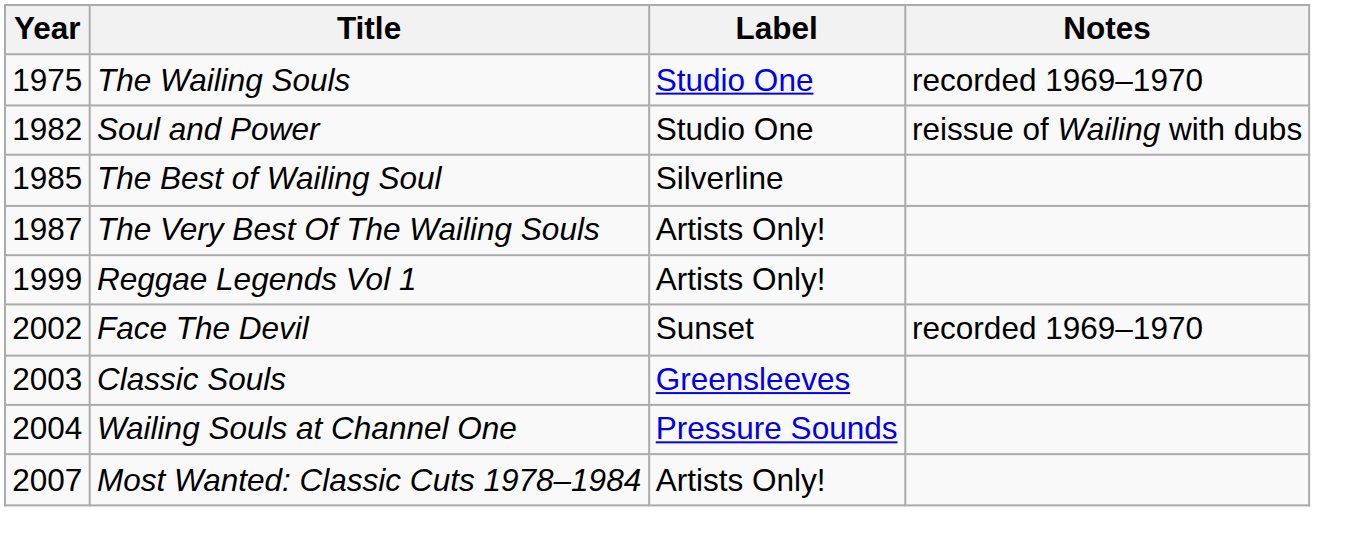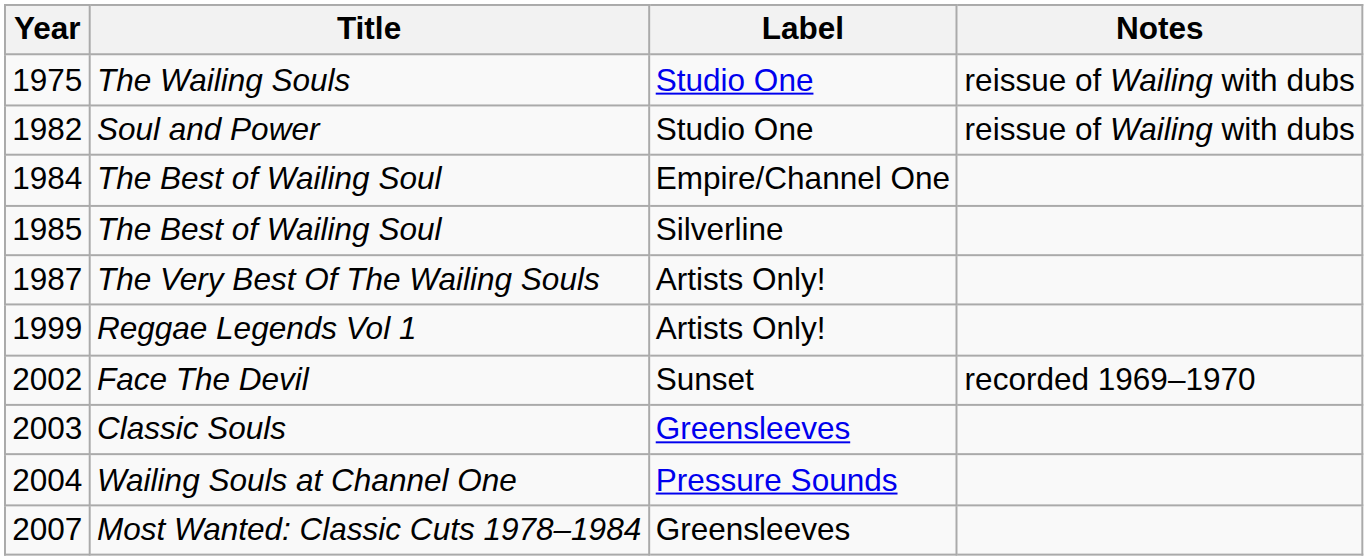The Wailing Souls | Notes: recorded 1969–1970 -> reissue of Wailing with dubs
+ row: 1984 | The Best of Wailing Soul | Empire/Channel One
Most Wanted: Classic Cuts 1978–1984 | Label: Artists Only! -> Greensleeves
